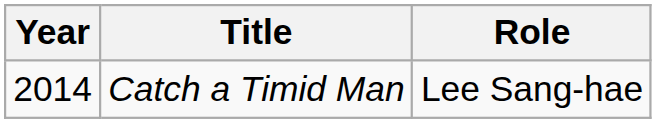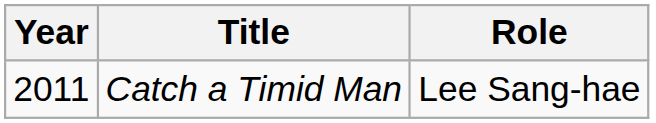Catch a Timid Man | Year: 2014 -> 2011
